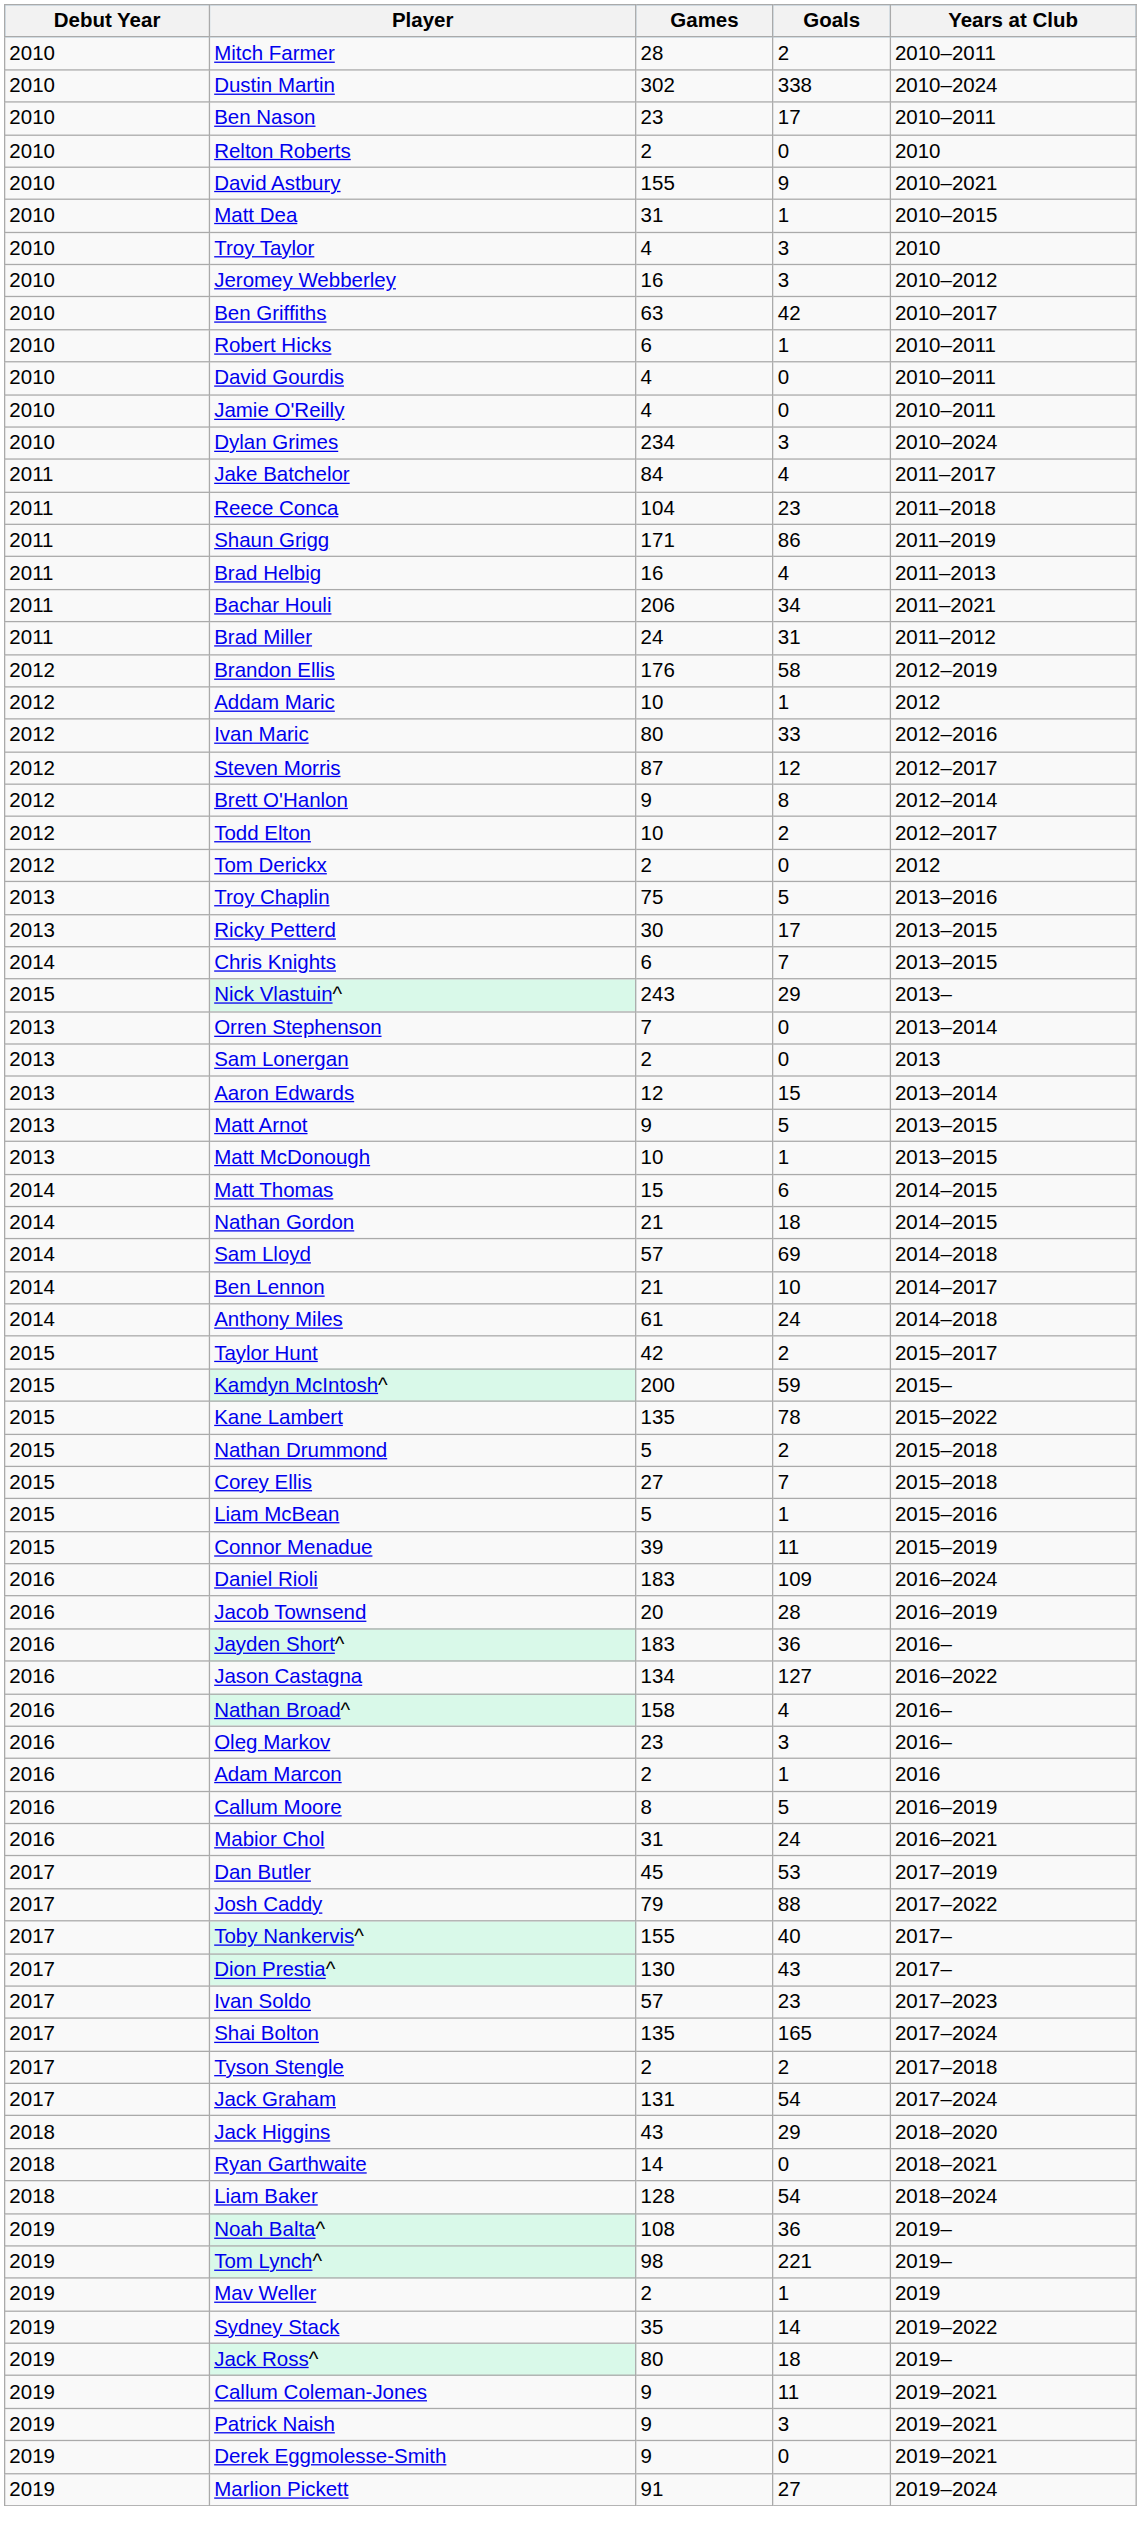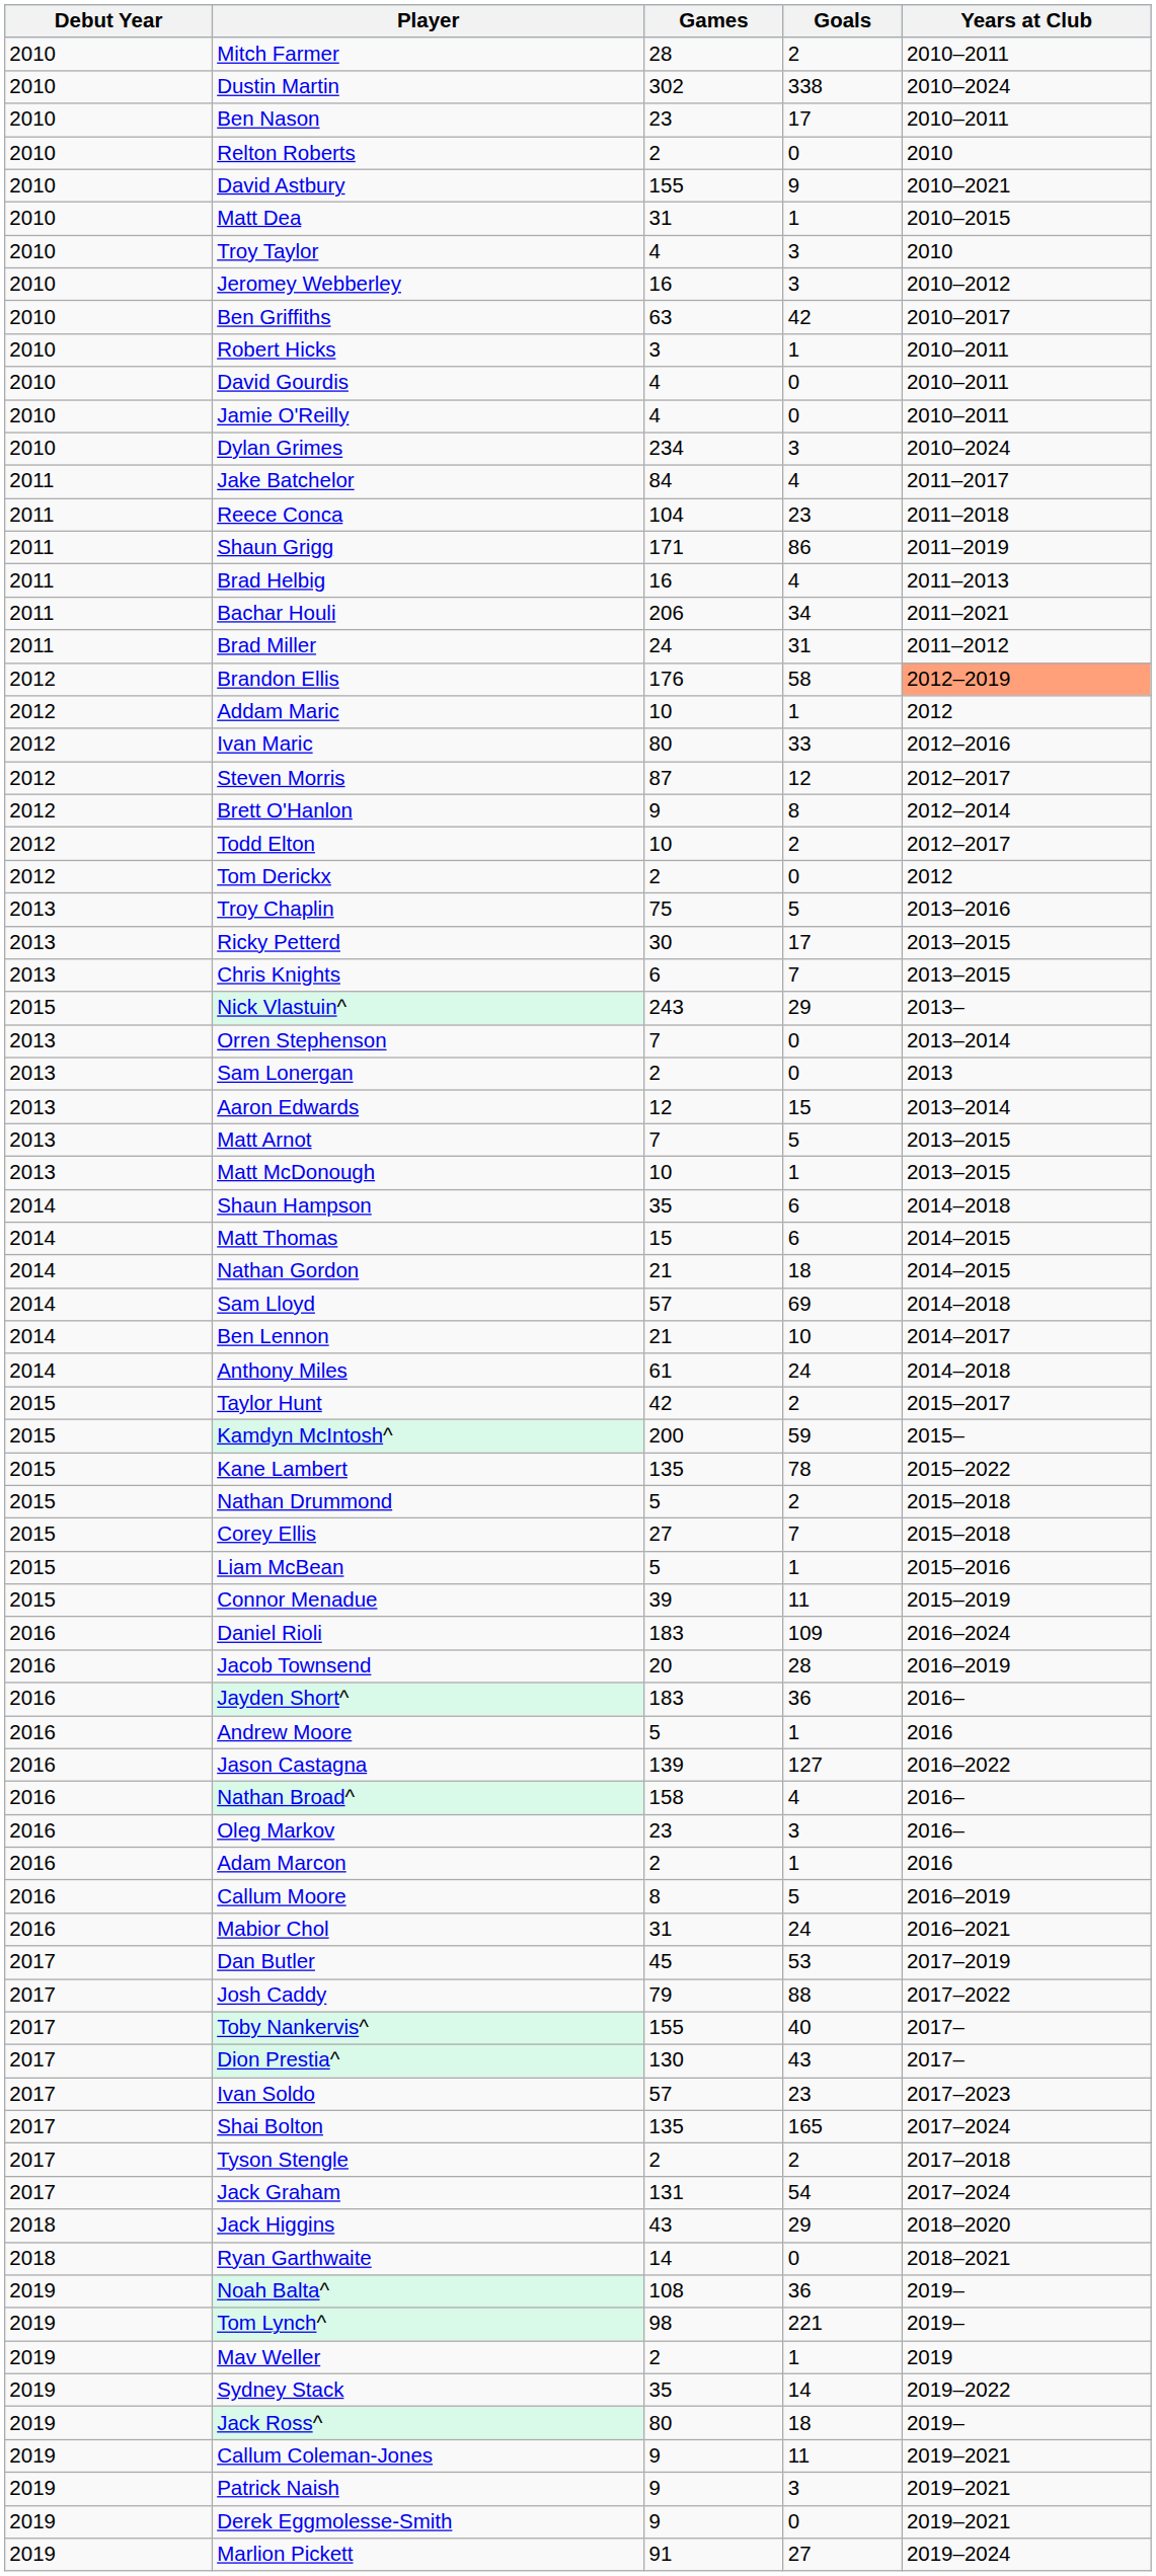Robert Hicks | Games: 6 -> 3
Brandon Ellis | Years at Club: no background -> lightsalmon background
Chris Knights | Debut Year: 2014 -> 2013
Matt Arnot | Games: 9 -> 7
+ row: 2014 | Shaun Hampson | 35 | 6 | 2014–2018
+ row: 2016 | Andrew Moore | 5 | 1 | 2016
Jason Castagna | Games: 134 -> 139
- row: 2018 | Liam Baker | 128 | 54 | 2018–2024
